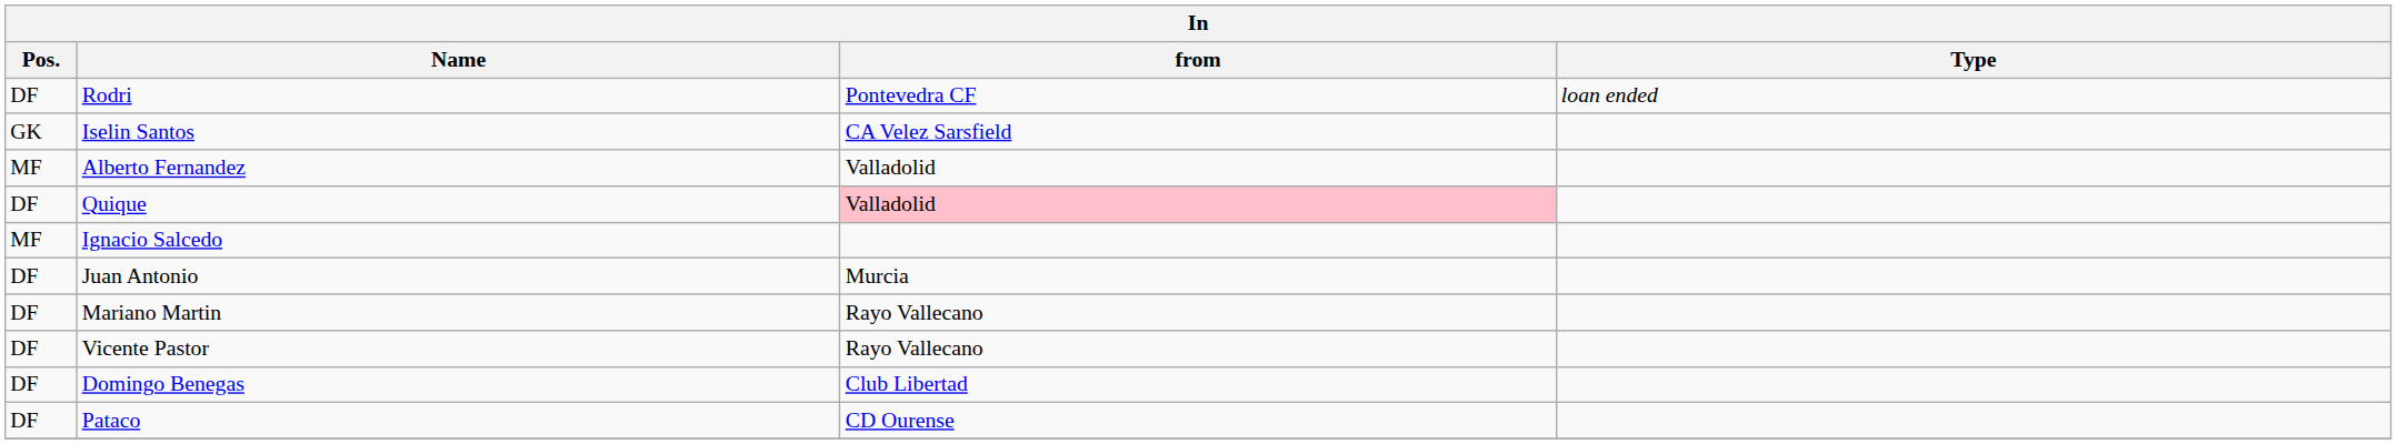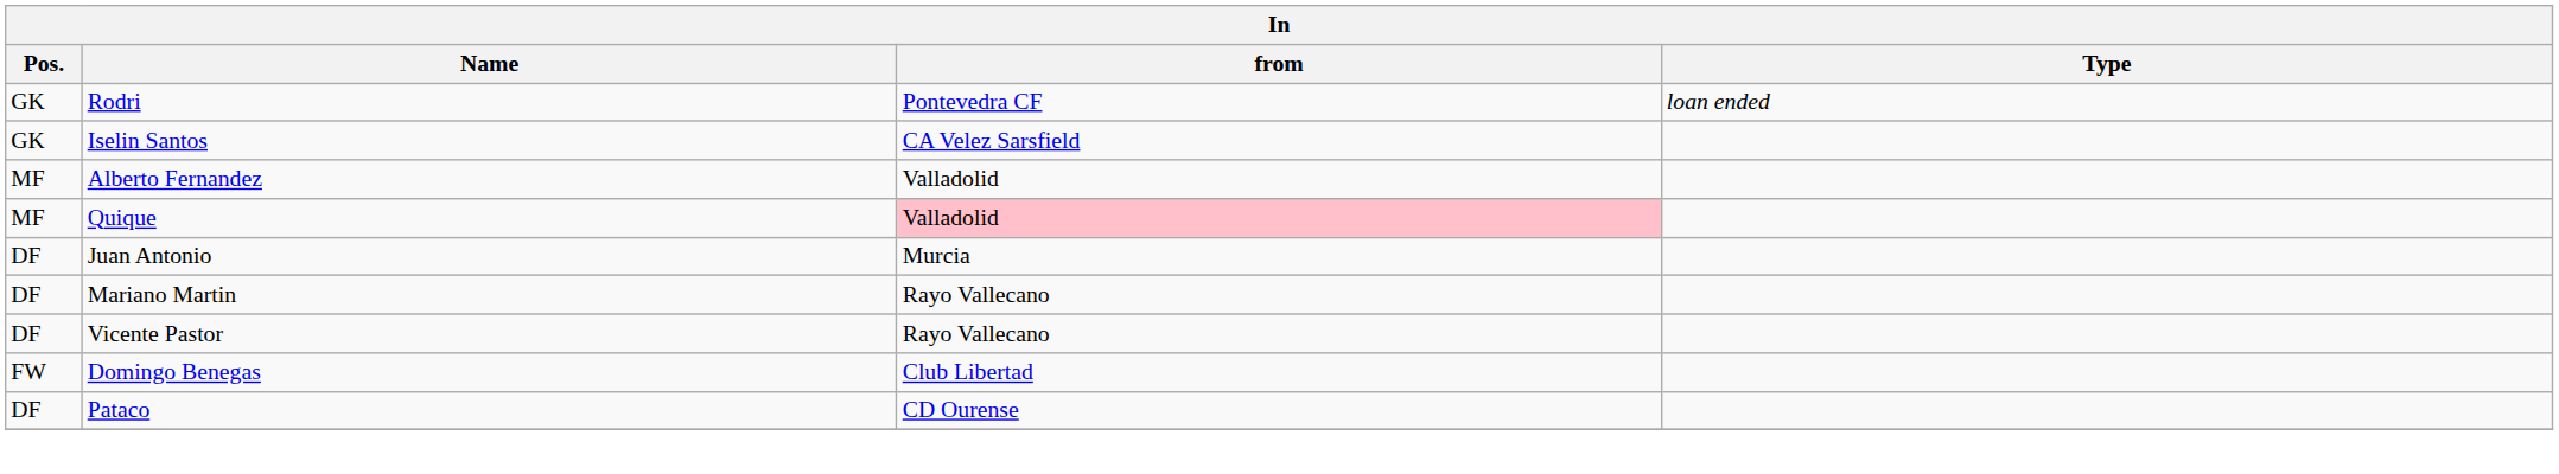Rodri | Pos.: DF -> GK
Quique | Pos.: DF -> MF
- row: MF | Ignacio Salcedo
Domingo Benegas | Pos.: DF -> FW
